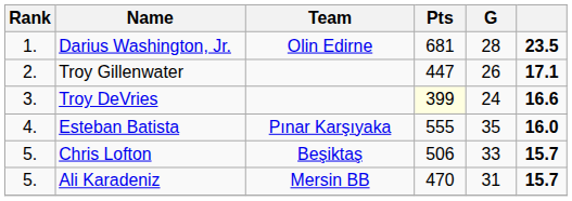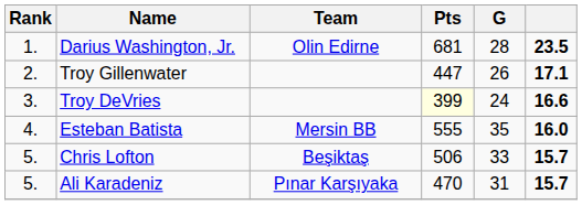Esteban Batista | Team: Pınar Karşıyaka -> Mersin BB
Ali Karadeniz | Team: Mersin BB -> Pınar Karşıyaka
